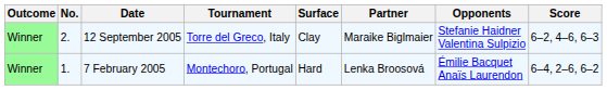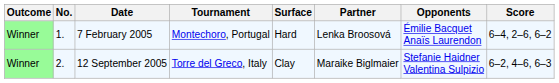rows swapped: 7 February 2005 <-> 12 September 2005
